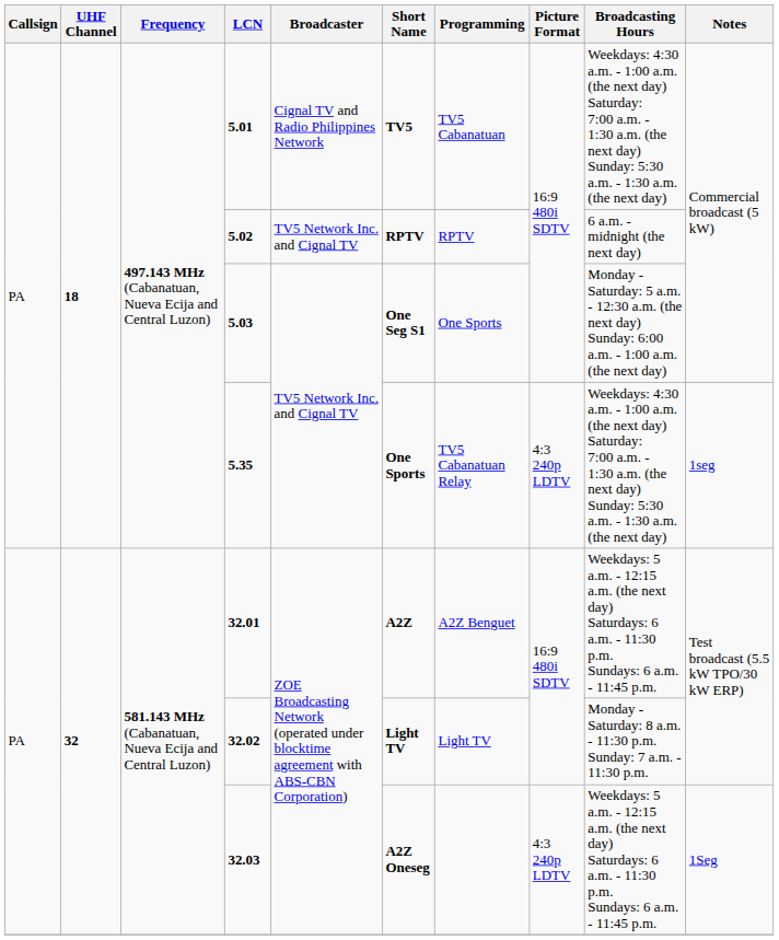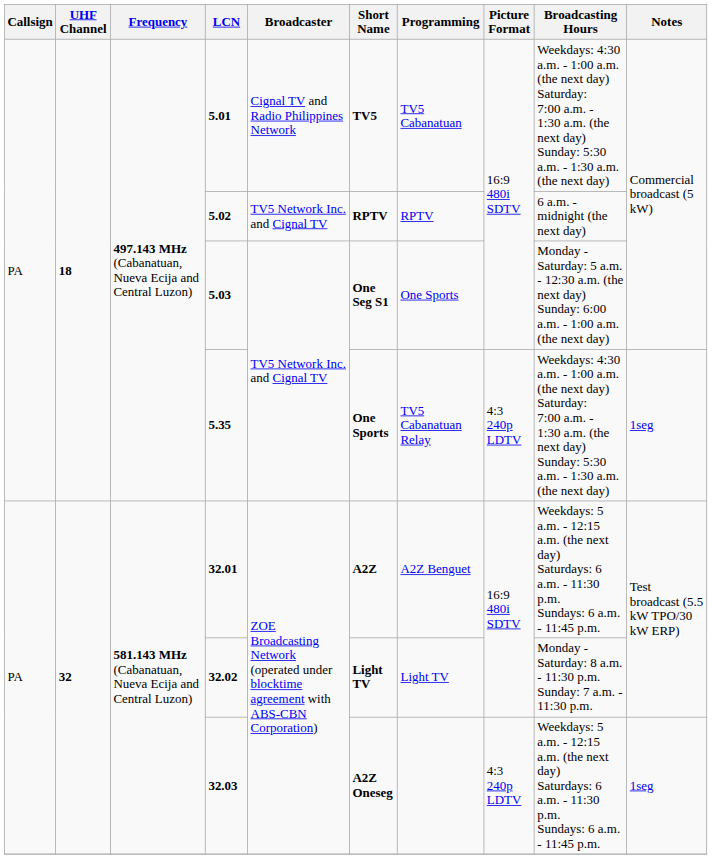32.03 | Notes: 1Seg -> 1seg
